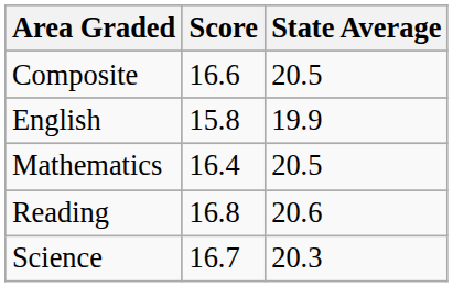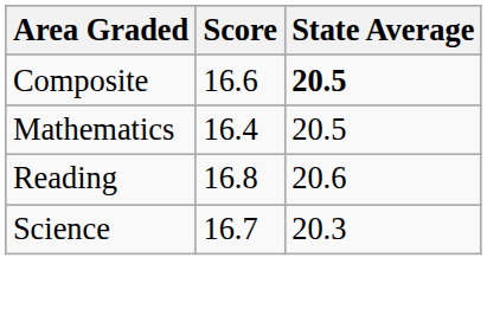Composite | State Average: normal -> bold
- row: English | 15.8 | 19.9
